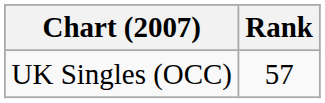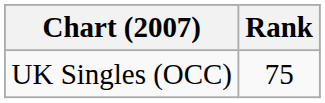UK Singles (OCC) | Rank: 57 -> 75
